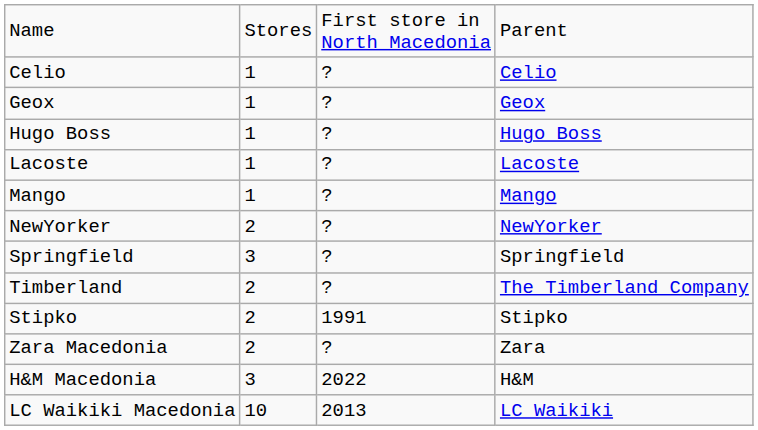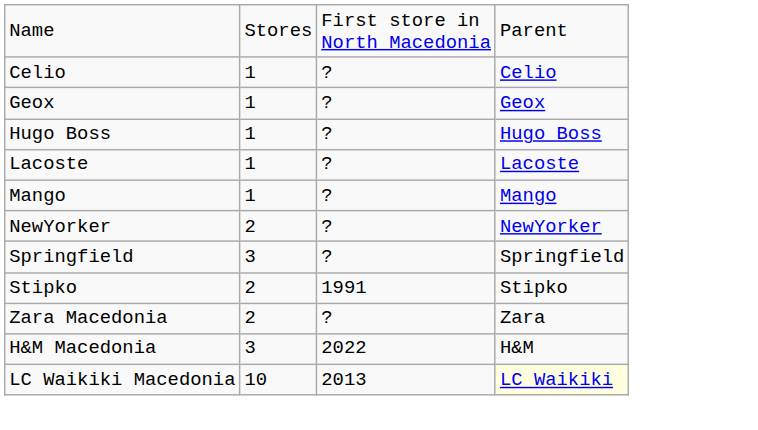- row: Timberland | 2 | ? | The Timberland Company
LC Waikiki Macedonia | column 4: no background -> lightyellow background
